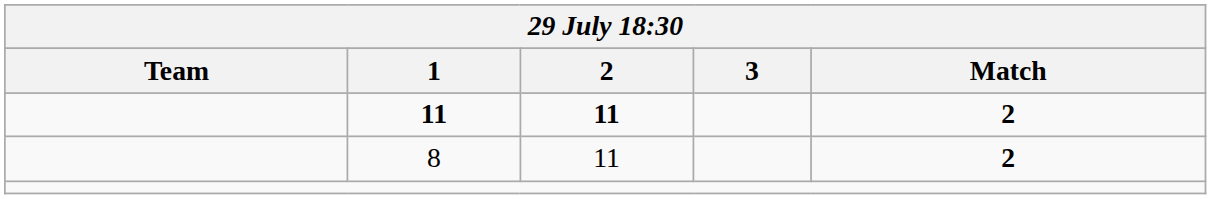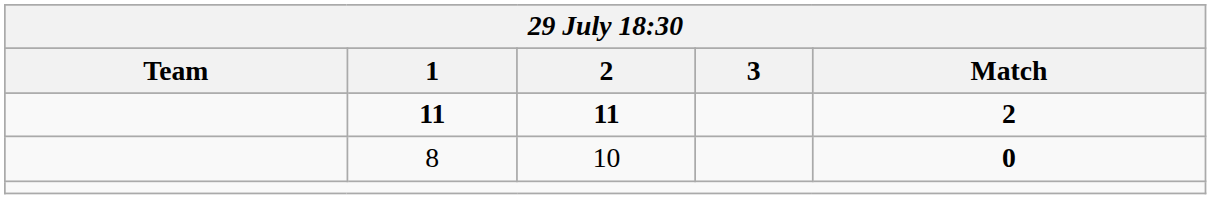8 | 2: 11 -> 10
8 | Match: 2 -> 0
